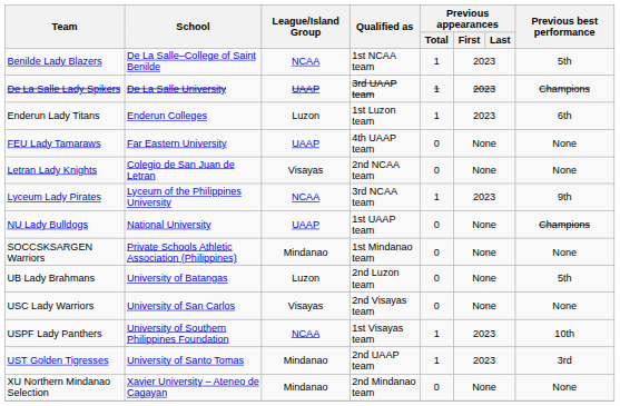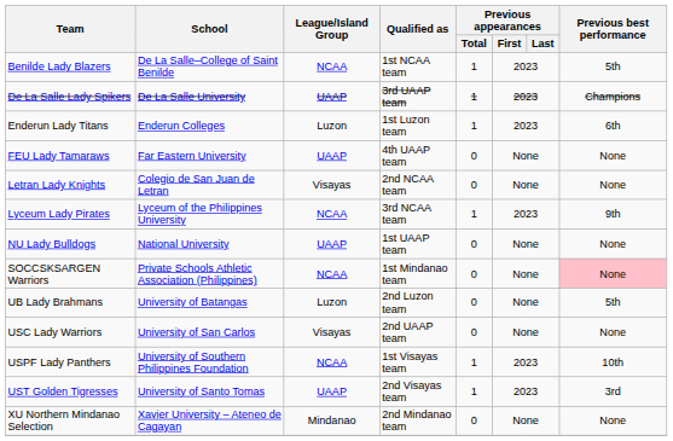NU Lady Bulldogs | Previous best performance: Champions -> None
SOCCSKSARGEN Warriors | League/Island Group: Mindanao -> NCAA
SOCCSKSARGEN Warriors | Previous best performance: no background -> pink background
USC Lady Warriors | Qualified as: 2nd Visayas team -> 2nd UAAP team
UST Golden Tigresses | League/Island Group: Mindanao -> UAAP
UST Golden Tigresses | Qualified as: 2nd UAAP team -> 2nd Visayas team
